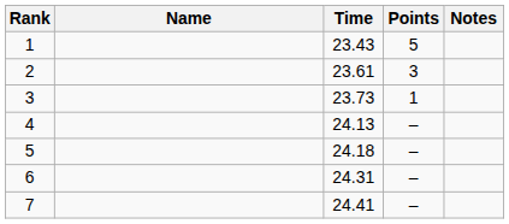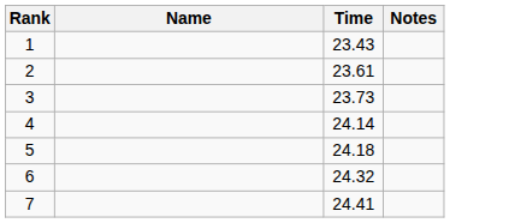- column: Points | 5 | 3 | 1 | – | – | – | –
4 | Time: 24.13 -> 24.14
6 | Time: 24.31 -> 24.32
